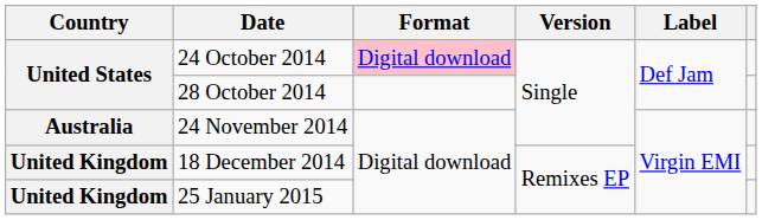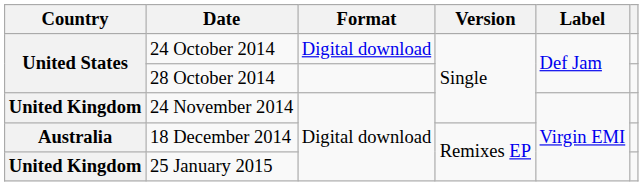24 October 2014 | Format: pink background -> no background
24 November 2014 | Country: Australia -> United Kingdom
18 December 2014 | Country: United Kingdom -> Australia
